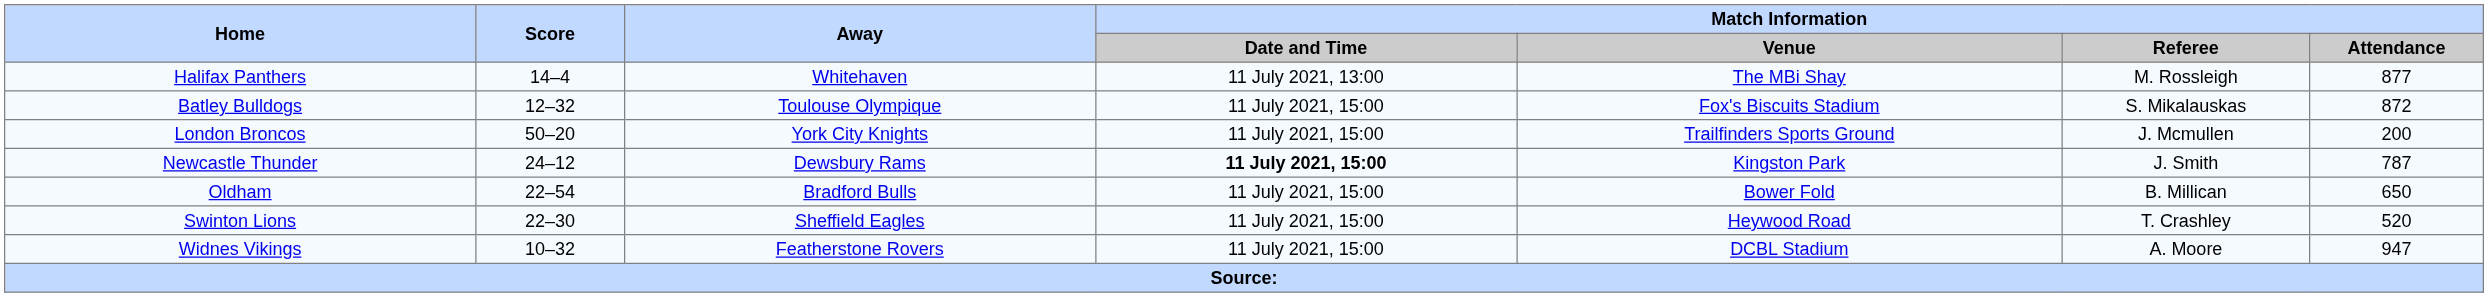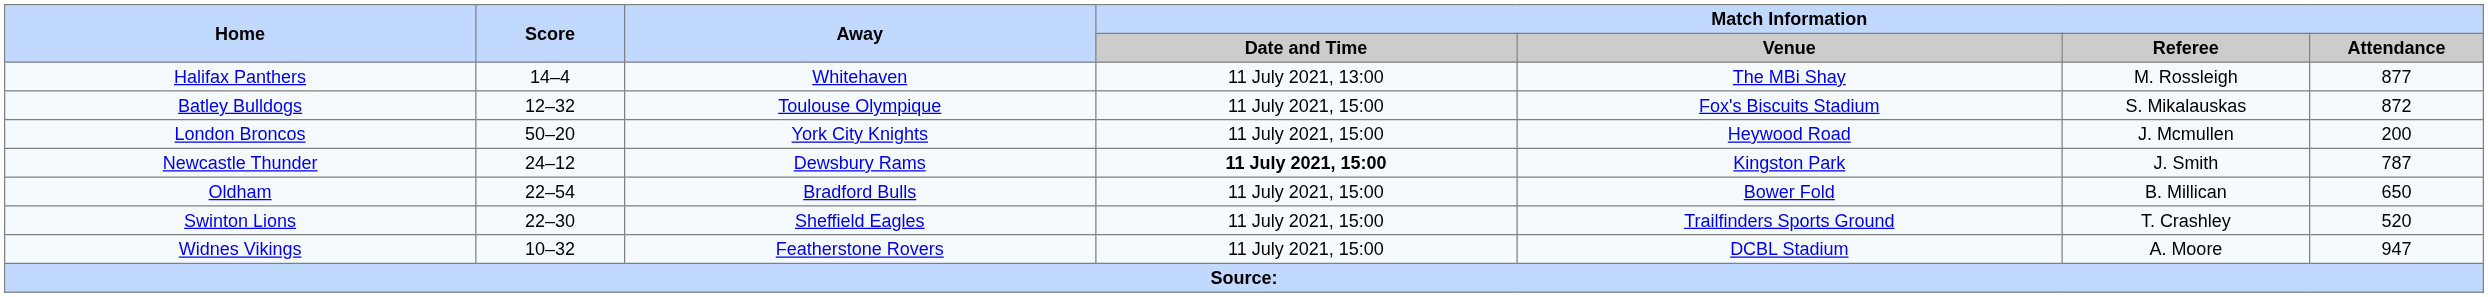London Broncos | Match Information / Venue: Trailfinders Sports Ground -> Heywood Road
Swinton Lions | Match Information / Venue: Heywood Road -> Trailfinders Sports Ground
